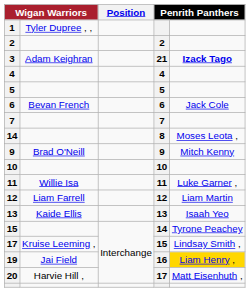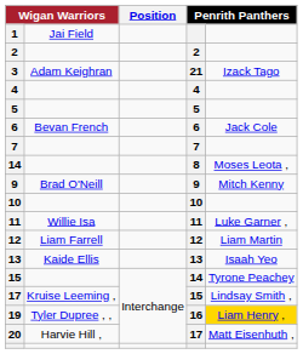1 | column 2: Tyler Dupree , , -> Jai Field
3 | column 5: bold -> normal
19 | column 2: Jai Field -> Tyler Dupree , ,
